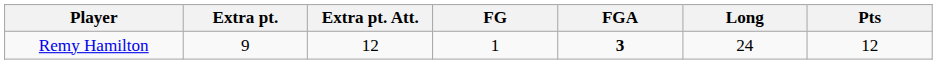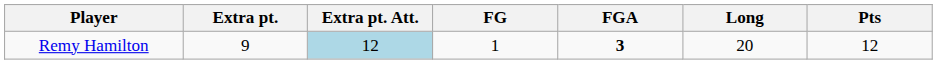Remy Hamilton | Extra pt. Att.: no background -> lightblue background
Remy Hamilton | Long: 24 -> 20
